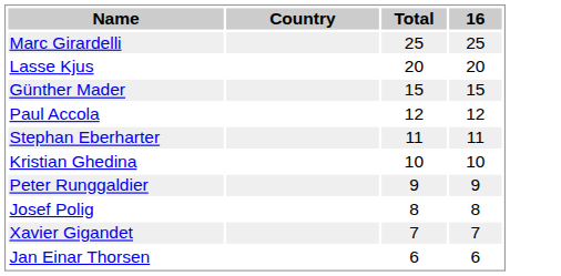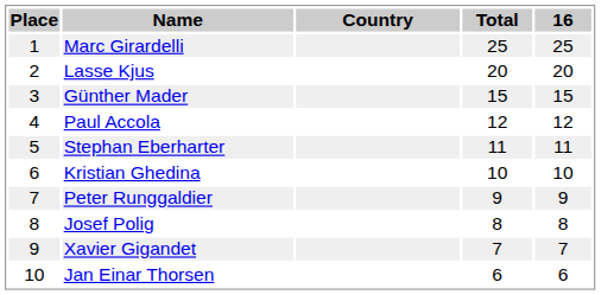+ column: Place | 1 | 2 | 3 | 4 | 5 | 6 | 7 | 8 | 9 | 10
